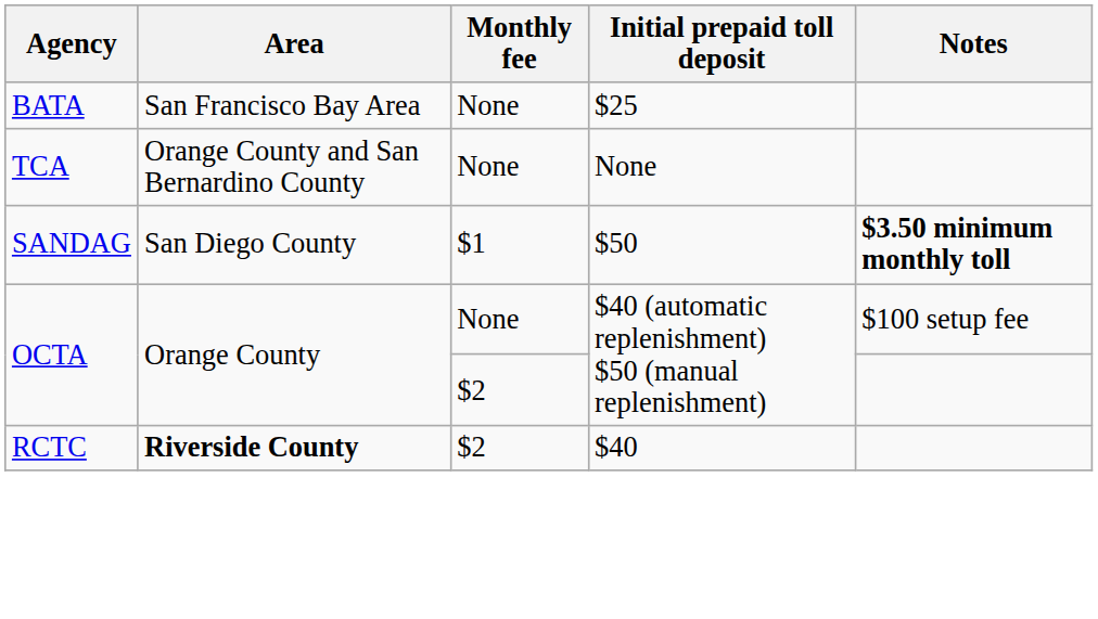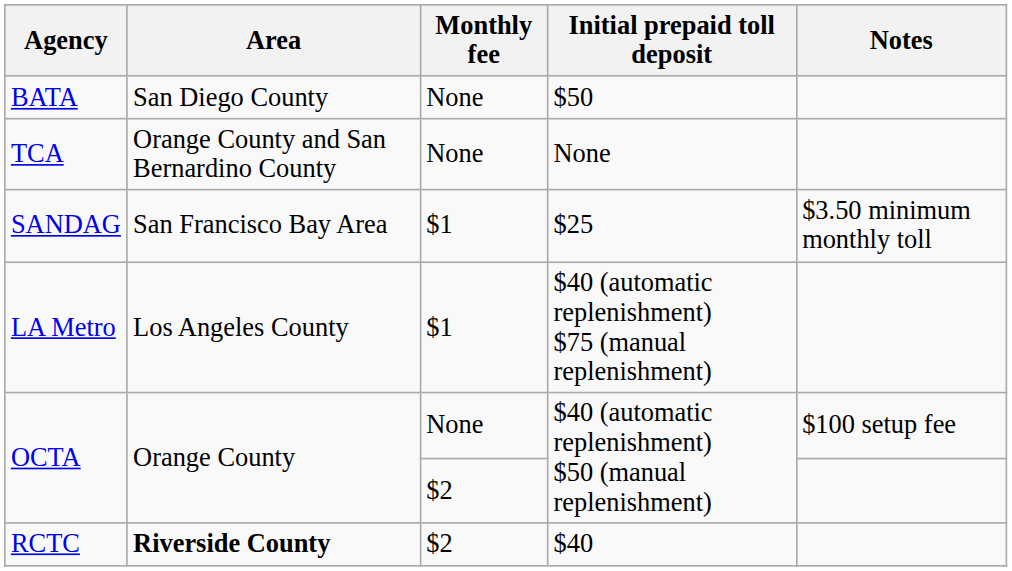BATA | Area: San Francisco Bay Area -> San Diego County
BATA | Initial prepaid toll deposit: $25 -> $50
SANDAG | Area: San Diego County -> San Francisco Bay Area
SANDAG | Initial prepaid toll deposit: $50 -> $25
SANDAG | Notes: bold -> normal
+ row: LA Metro | Los Angeles County | $1 | $40 (automatic replenishment) $75 (manual replenishment)
